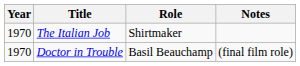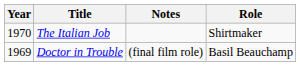columns swapped: Role <-> Notes
Doctor in Trouble | Year: 1970 -> 1969
